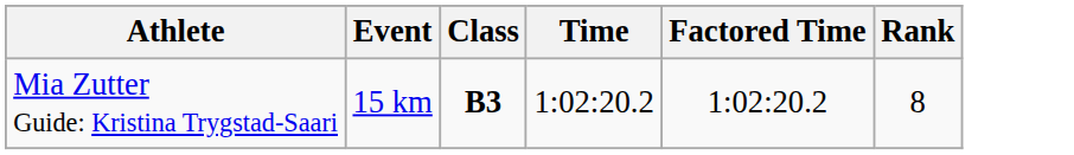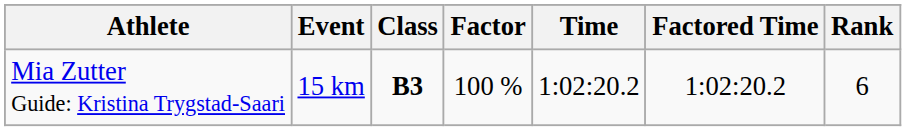+ column: Factor | 100 %
Mia Zutter Guide: Kristina Trygstad-Saari | Rank: 8 -> 6
